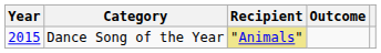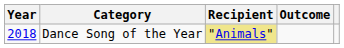Dance Song of the Year | Year: 2015 -> 2018
